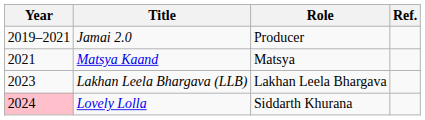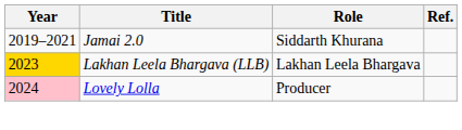Jamai 2.0 | Role: Producer -> Siddarth Khurana
- row: 2021 | Matsya Kaand | Matsya
Lakhan Leela Bhargava (LLB) | Year: no background -> gold background
Lovely Lolla | Role: Siddarth Khurana -> Producer
